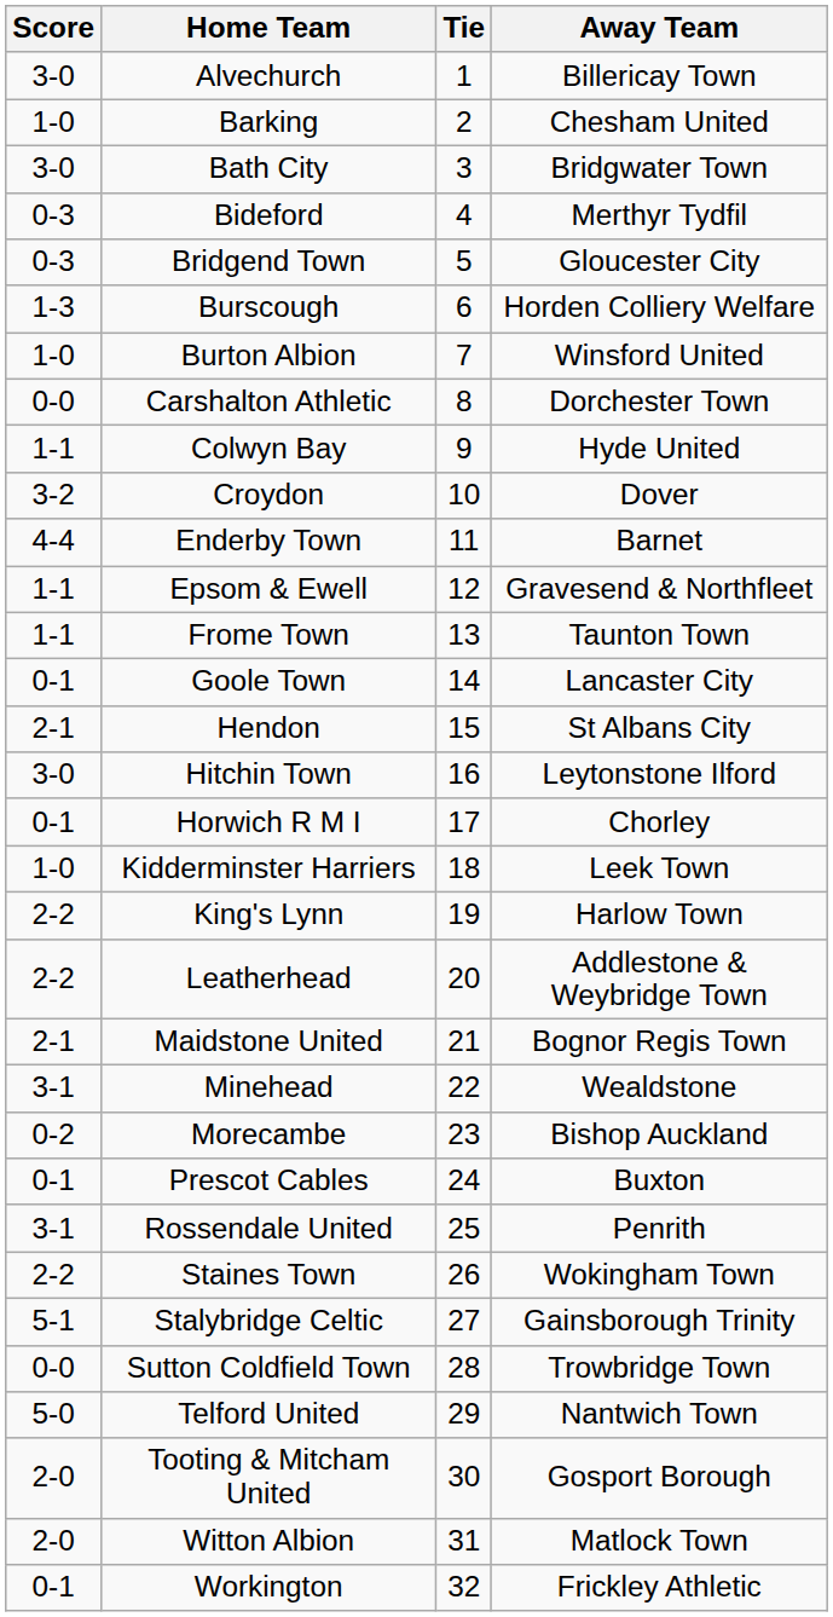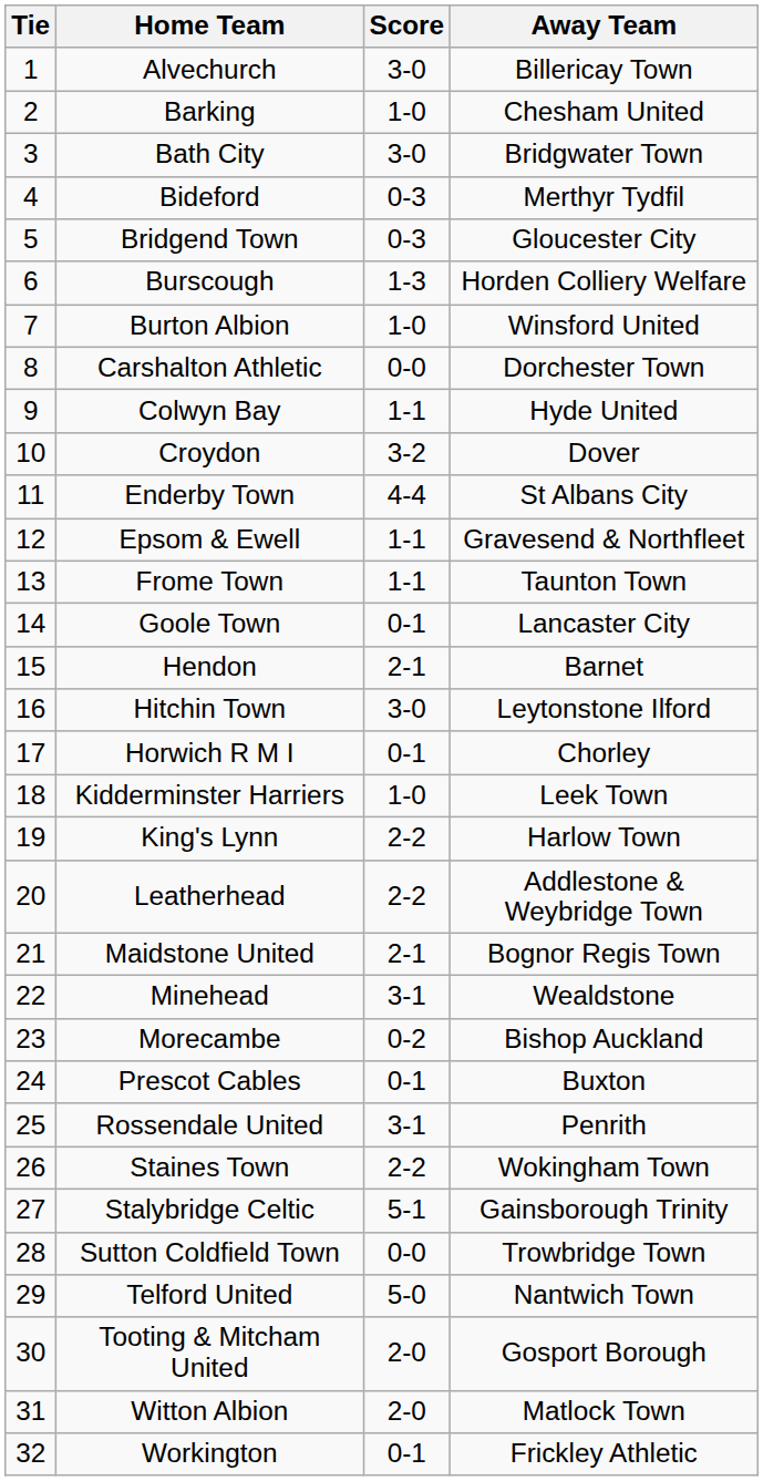columns swapped: Tie <-> Score
Enderby Town | Away Team: Barnet -> St Albans City
Hendon | Away Team: St Albans City -> Barnet
